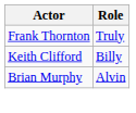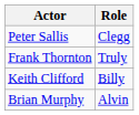+ row: Peter Sallis | Clegg
